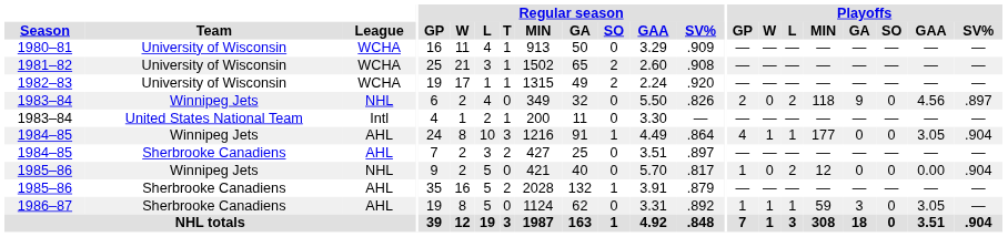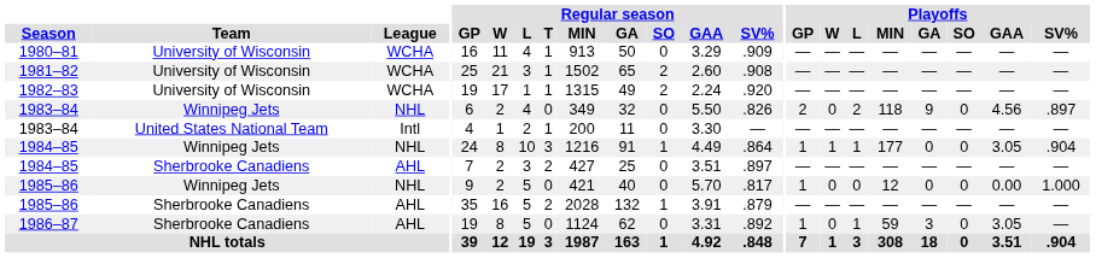1984–85 / Winnipeg Jets | League: AHL -> NHL
1984–85 / Winnipeg Jets | Playoffs / GP: 4 -> 1
1985–86 / Winnipeg Jets | Playoffs / L: 2 -> 0
1985–86 / Winnipeg Jets | Playoffs / SV%: .904 -> 1.000
1986–87 | Playoffs / W: 1 -> 0
